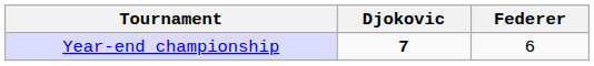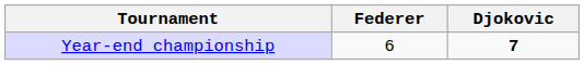columns swapped: Djokovic <-> Federer
